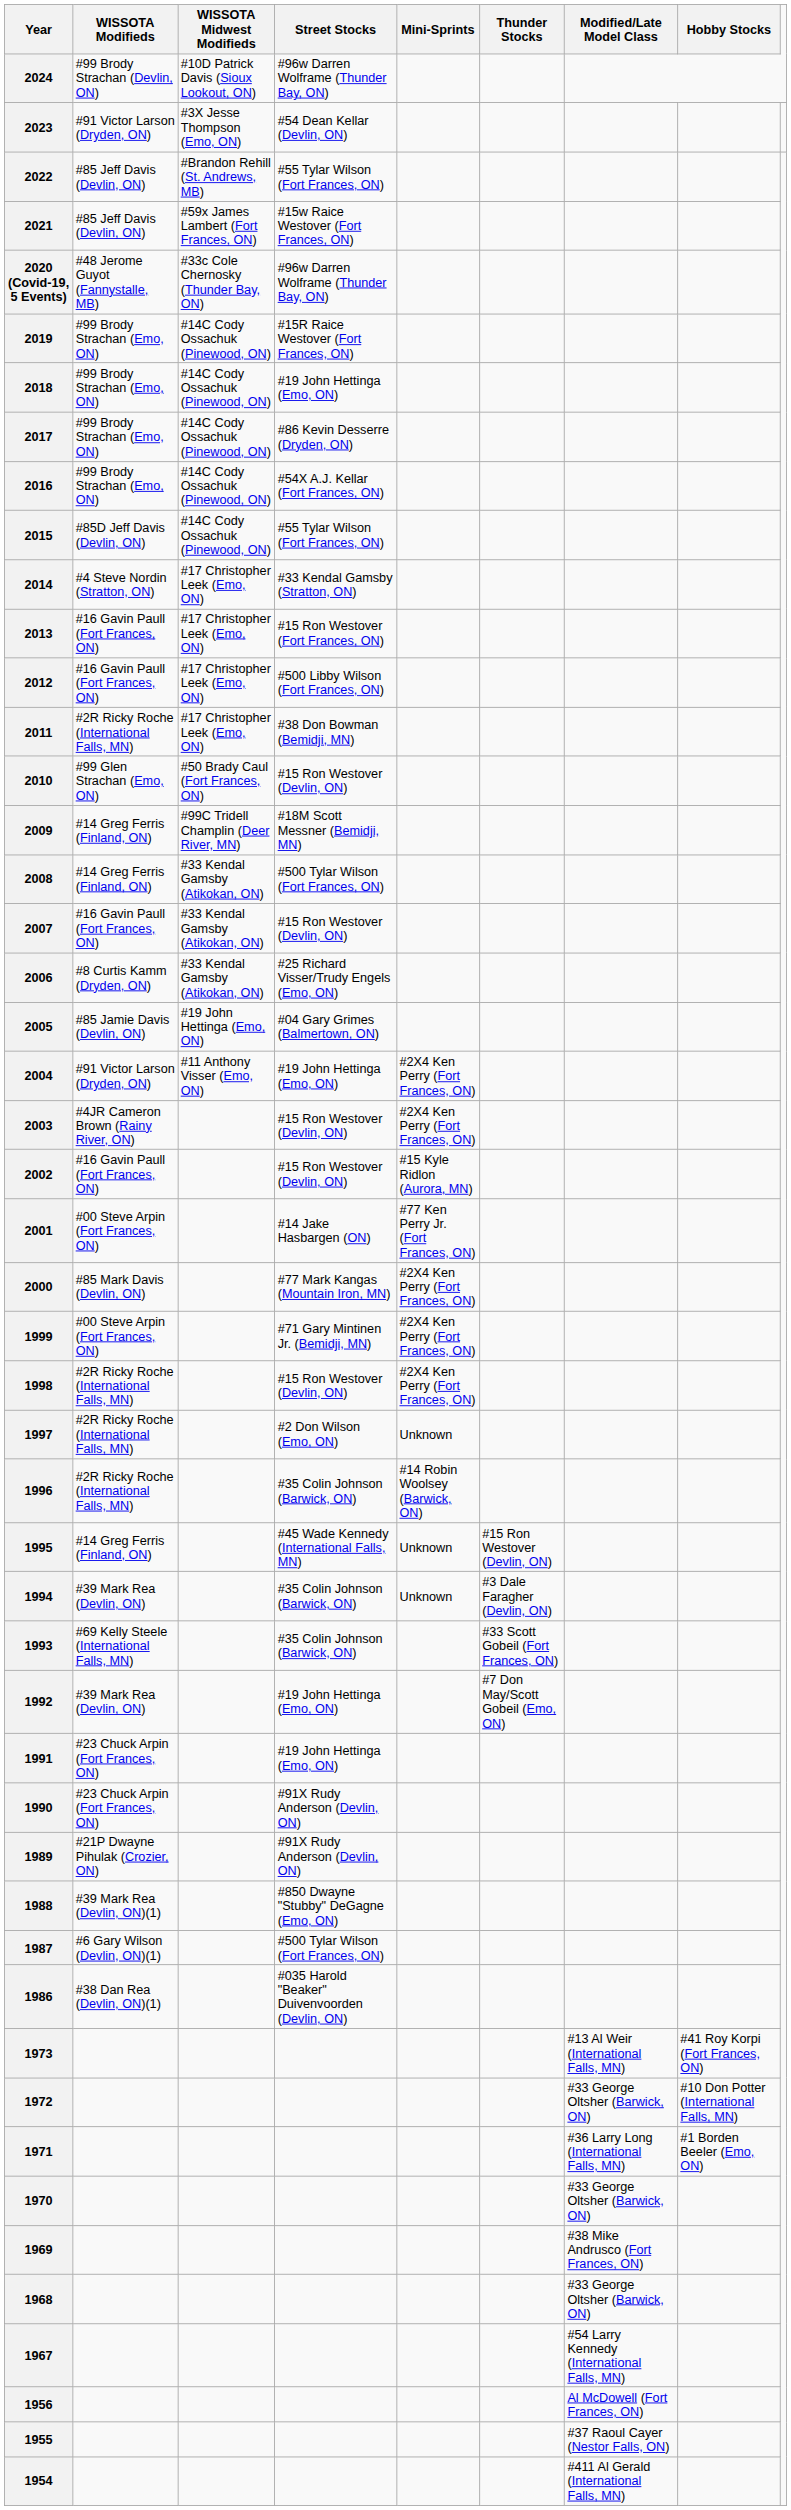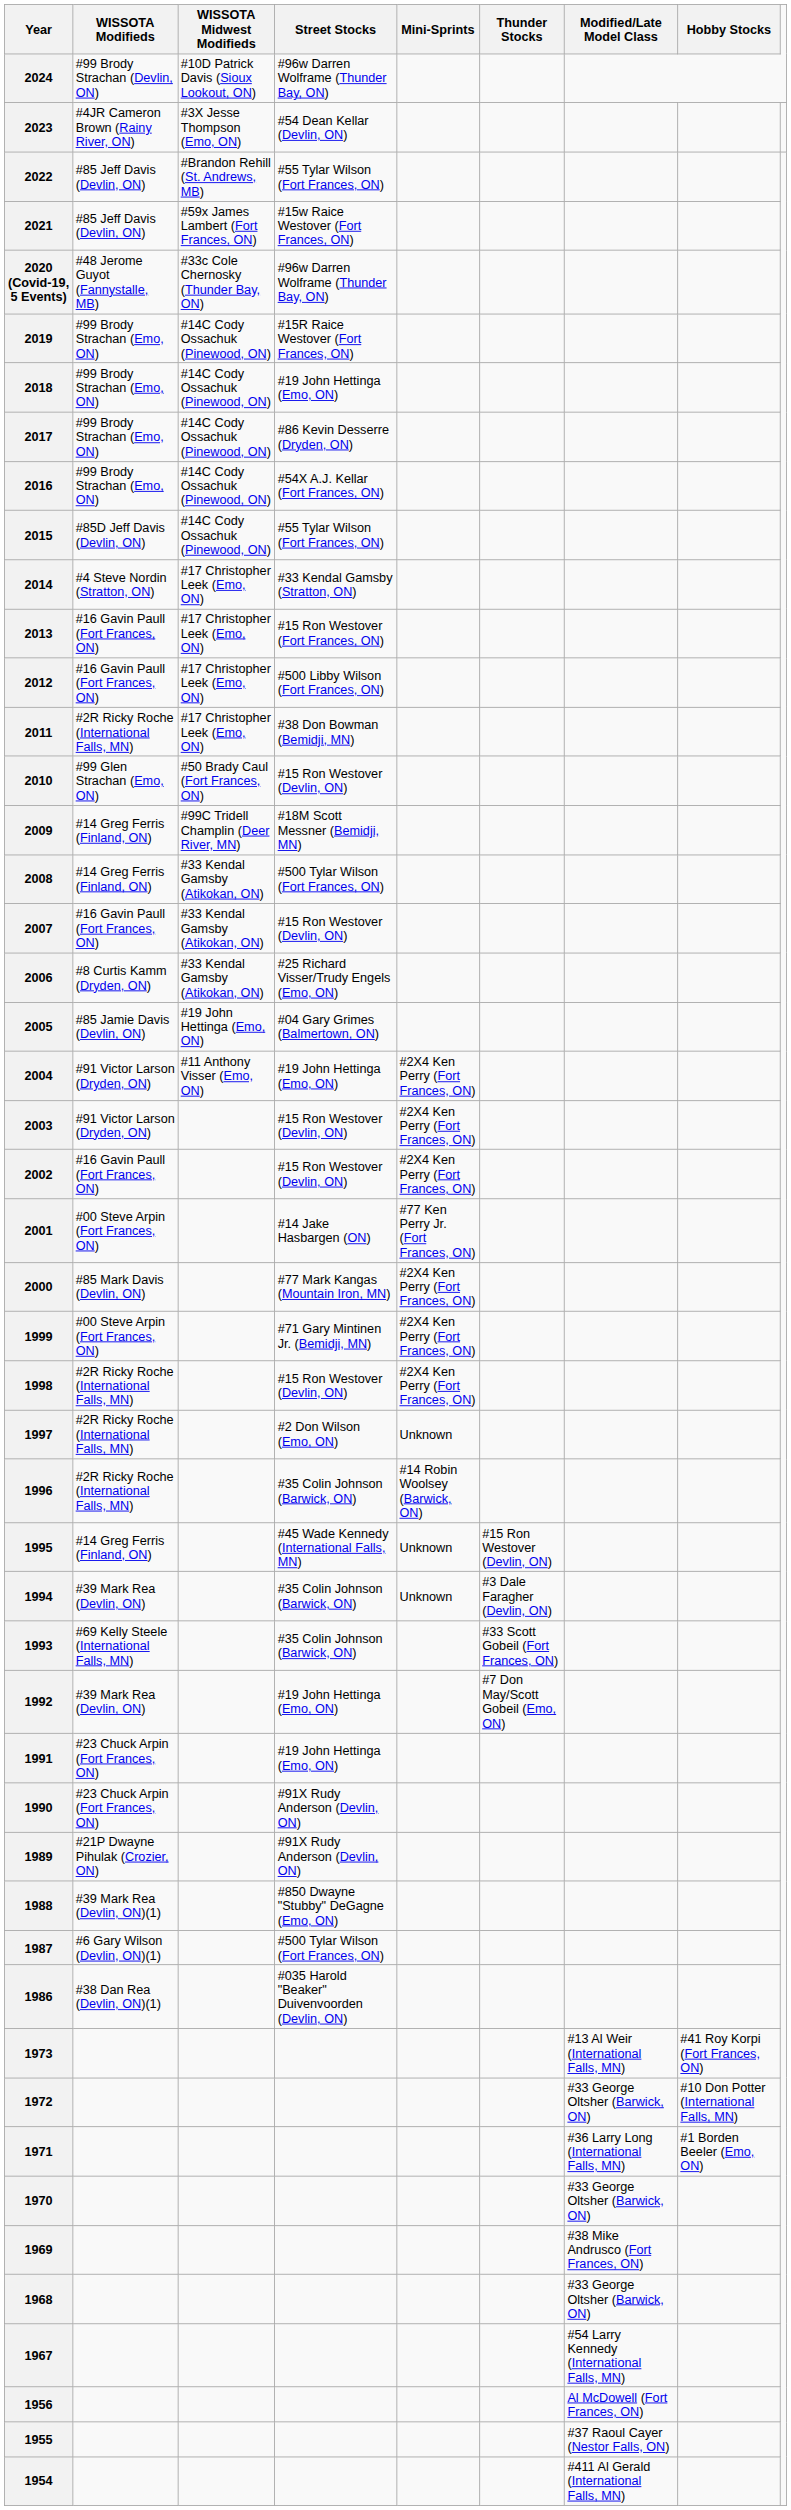2023 | WISSOTA Modifieds: #91 Victor Larson (Dryden, ON) -> #4JR Cameron Brown (Rainy River, ON)
2003 | WISSOTA Modifieds: #4JR Cameron Brown (Rainy River, ON) -> #91 Victor Larson (Dryden, ON)
2002 | Mini-Sprints: #15 Kyle Ridlon (Aurora, MN) -> #2X4 Ken Perry (Fort Frances, ON)
